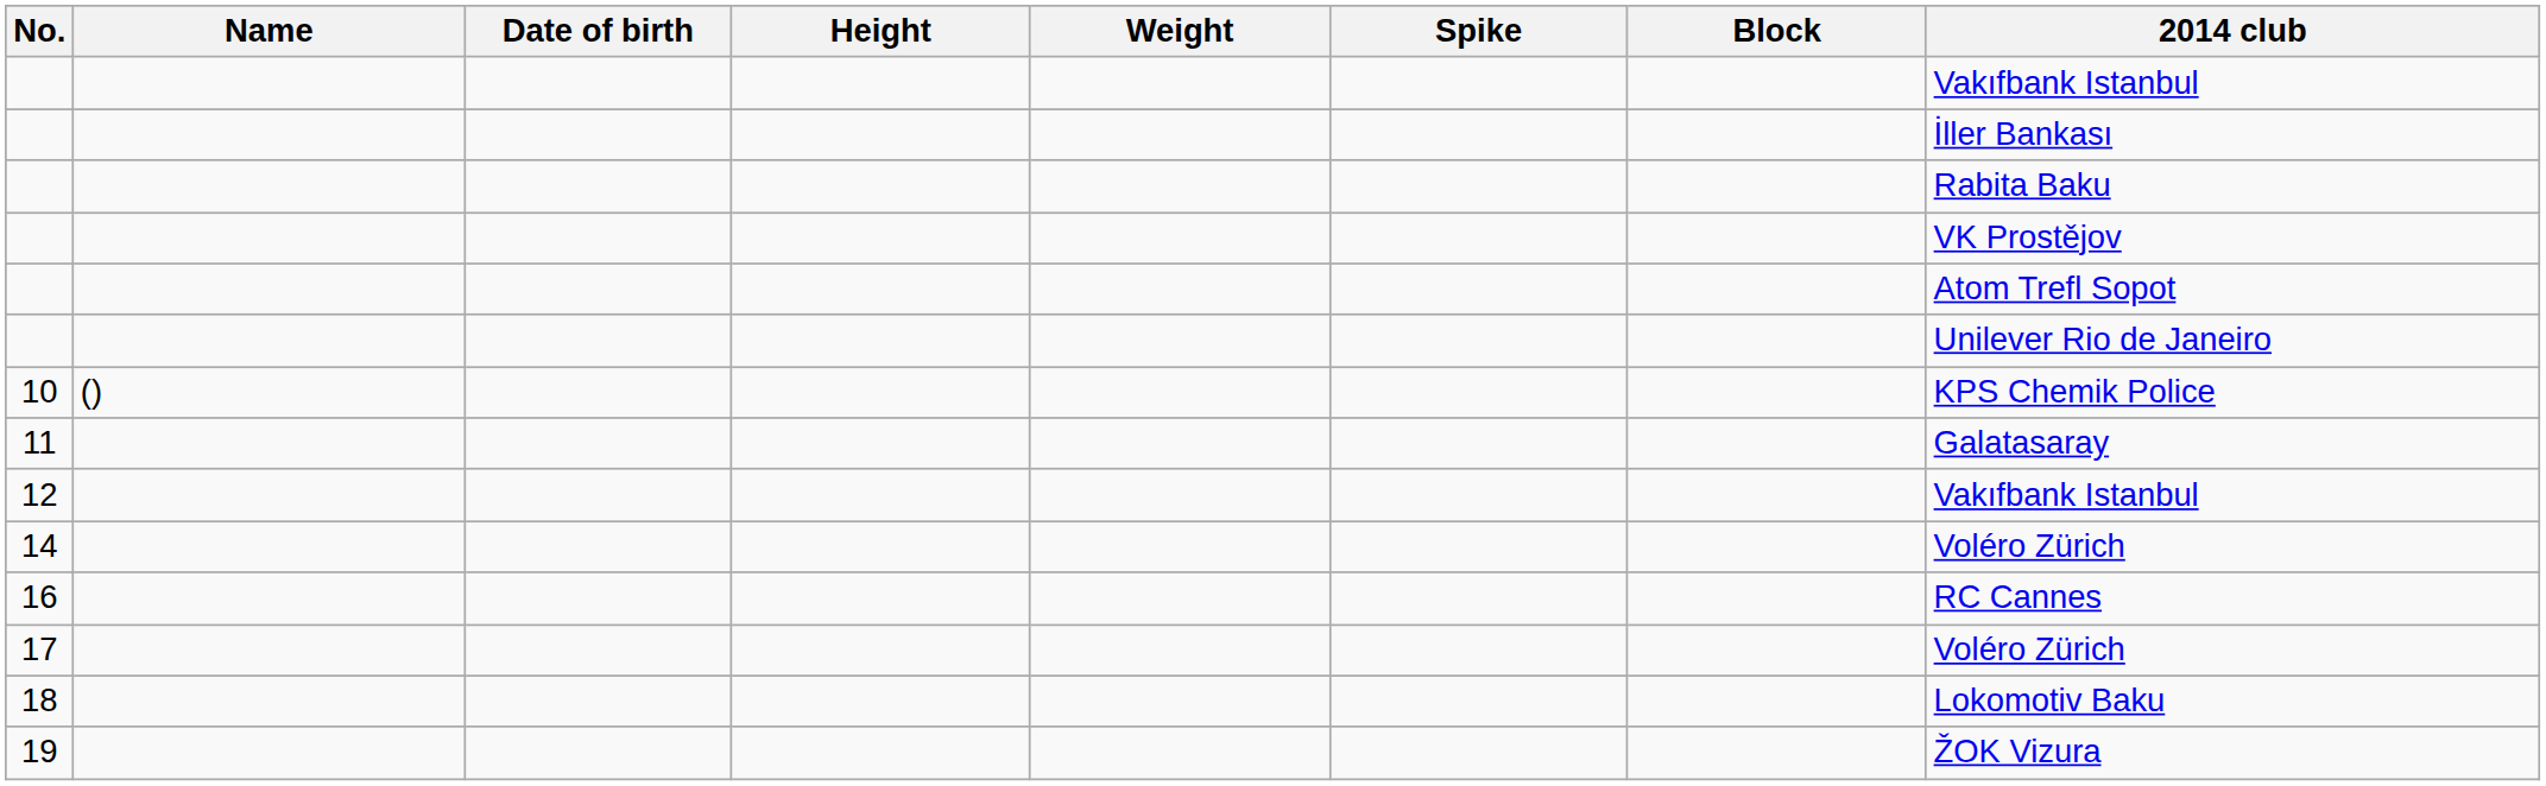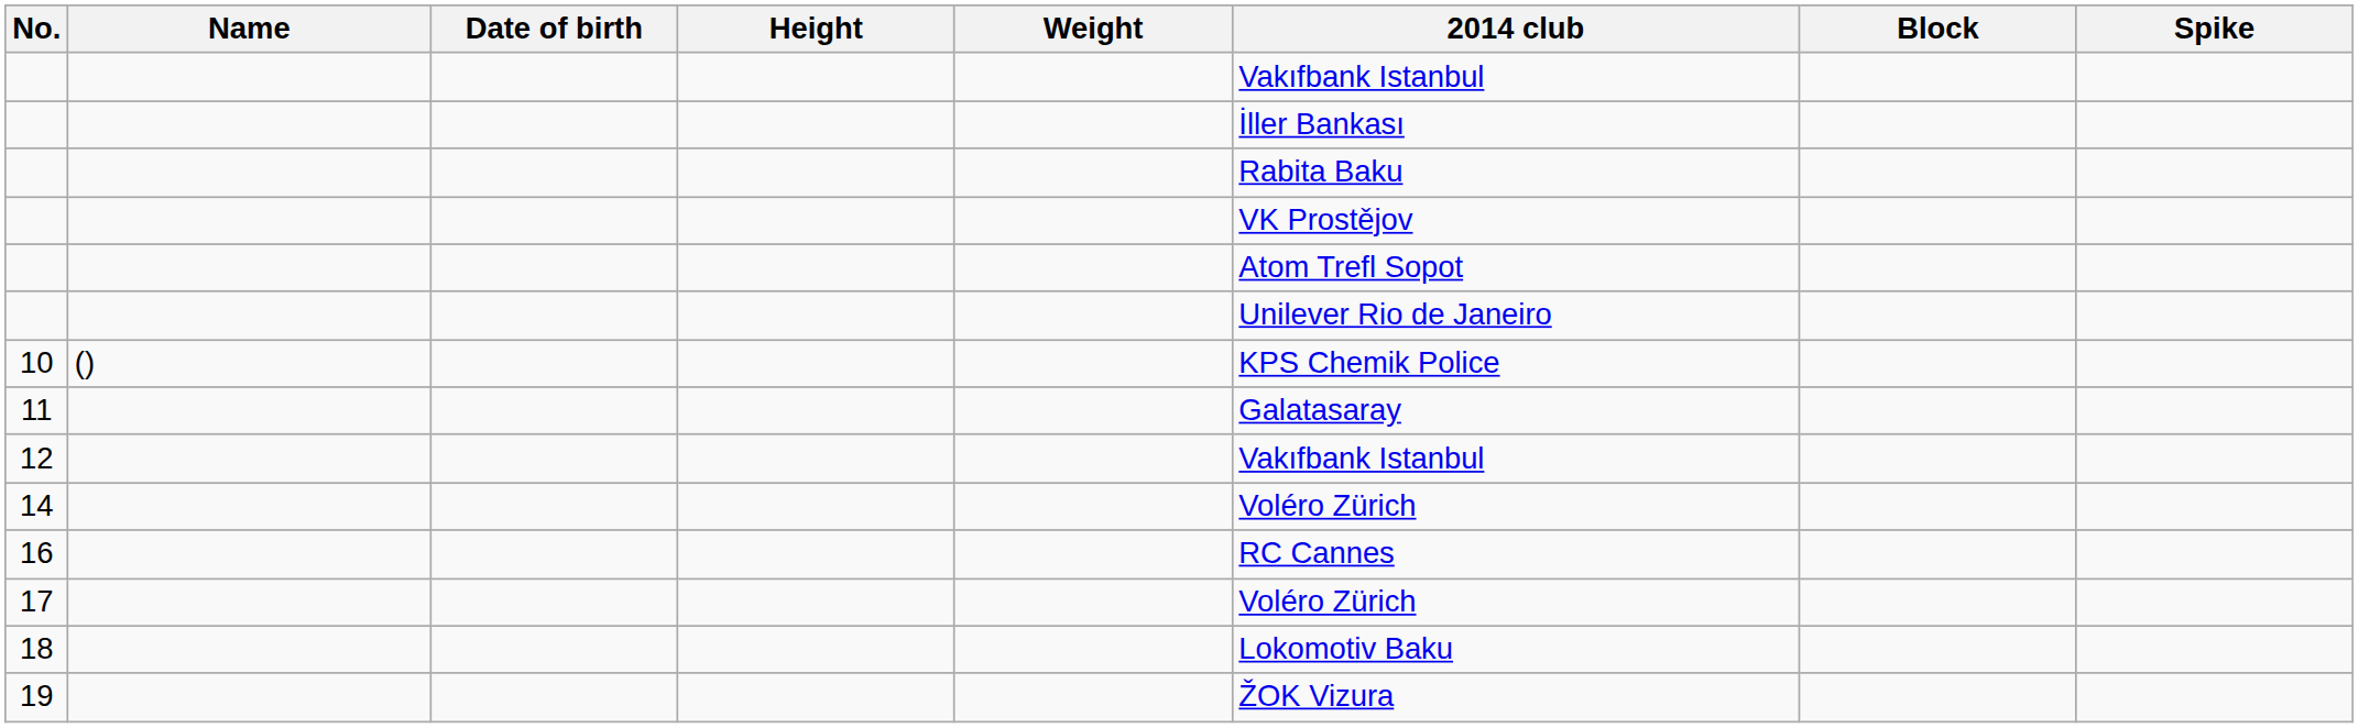columns swapped: Spike <-> 2014 club
